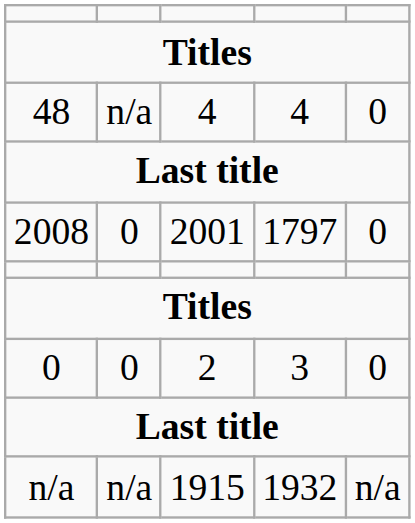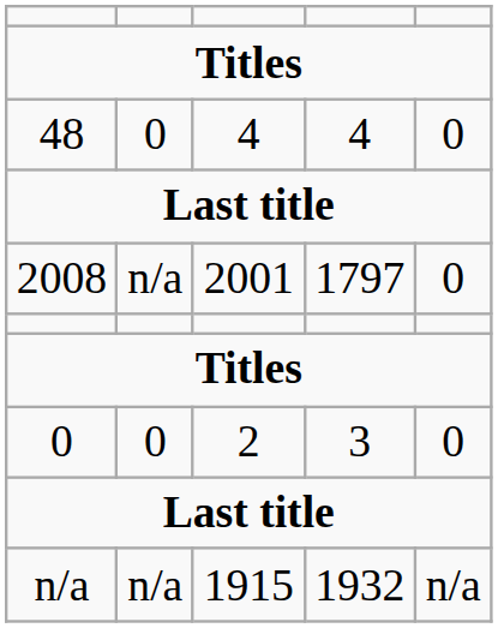48 | column 2: n/a -> 0
2008 | column 2: 0 -> n/a
